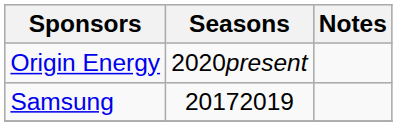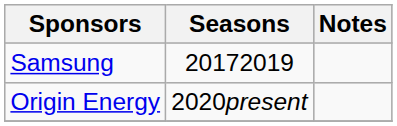rows swapped: Samsung <-> Origin Energy
